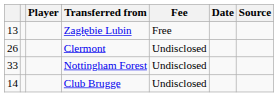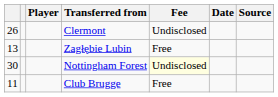rows swapped: Clermont <-> Zagłębie Lubin
Nottingham Forest | column 1: 33 -> 30
Nottingham Forest | Fee: no background -> lightyellow background
Club Brugge | column 1: 14 -> 11
Club Brugge | Fee: Undisclosed -> Free
